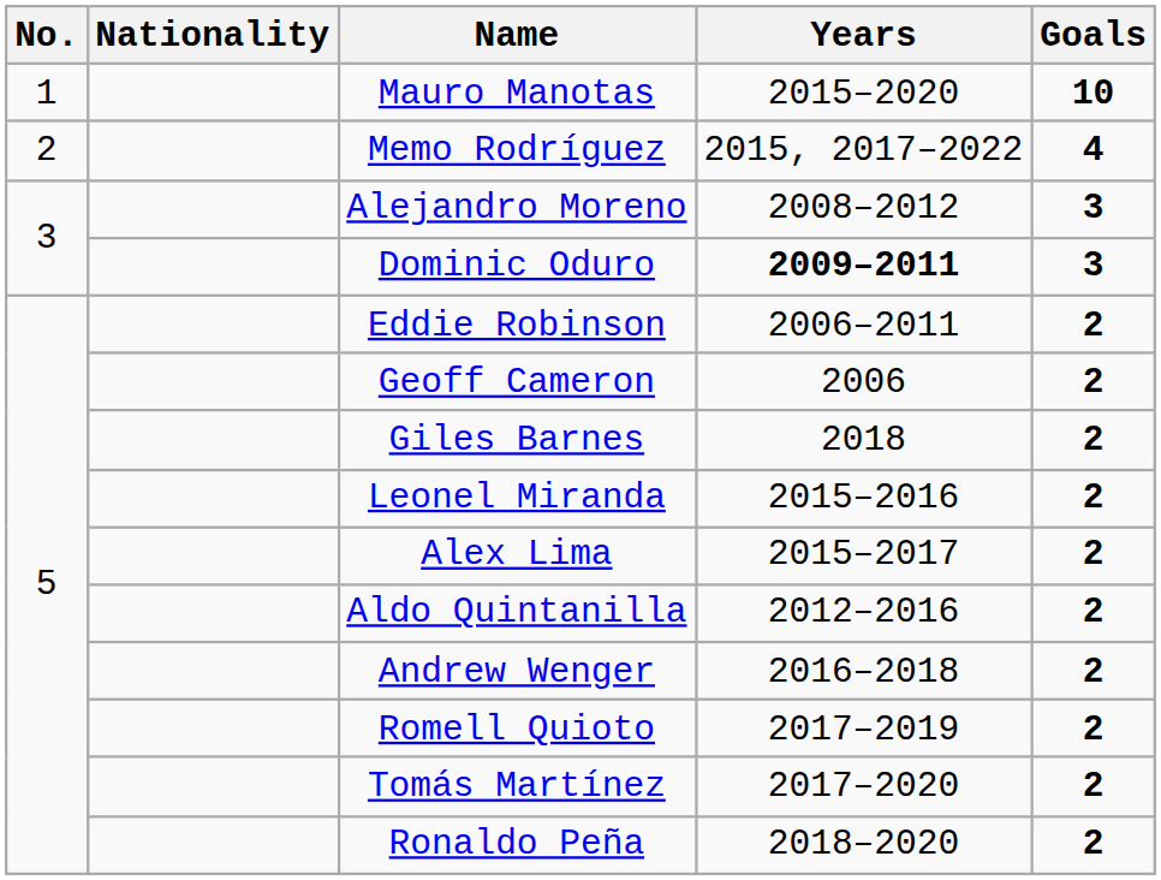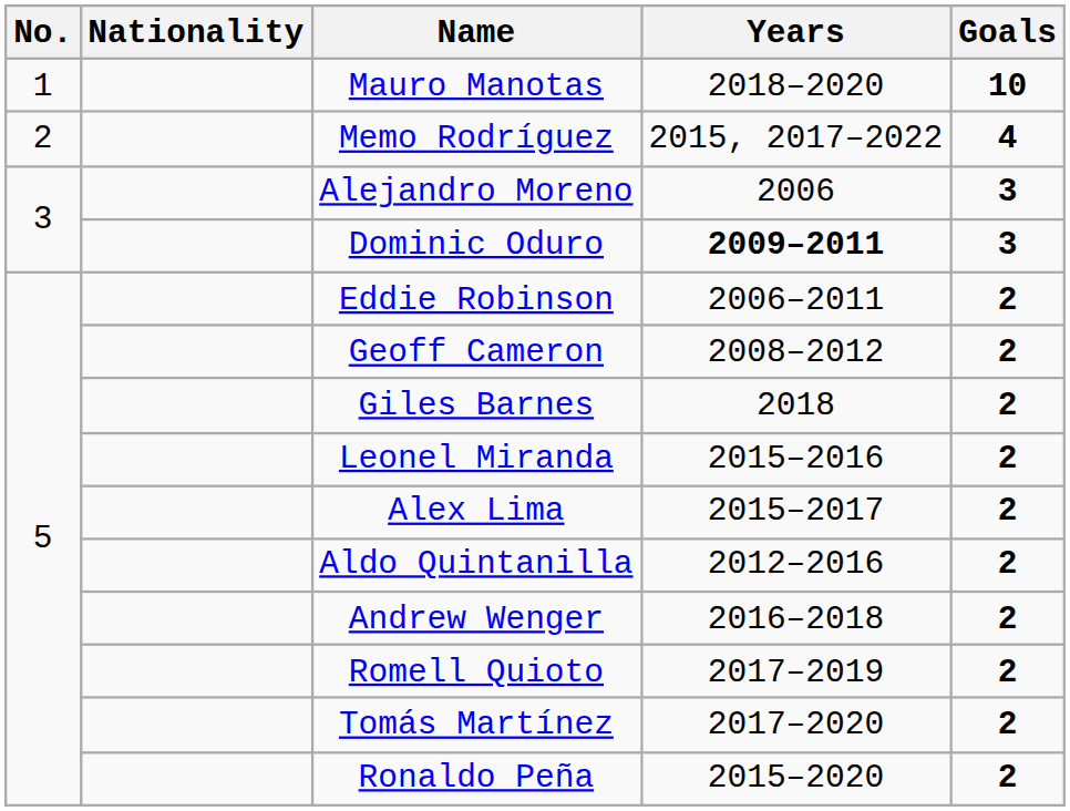Mauro Manotas | Years: 2015–2020 -> 2018–2020
Alejandro Moreno | Years: 2008–2012 -> 2006
Geoff Cameron | Years: 2006 -> 2008–2012
Ronaldo Peña | Years: 2018–2020 -> 2015–2020
